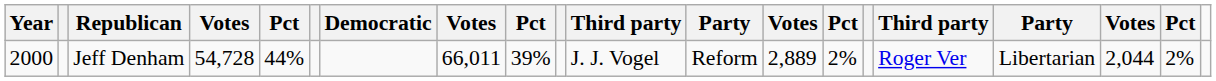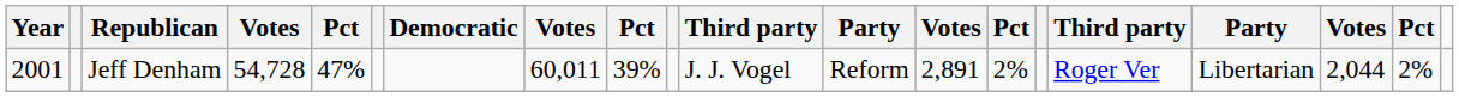Jeff Denham | Year: 2000 -> 2001
Jeff Denham | column 5: 44% -> 47%
Jeff Denham | column 8: 66,011 -> 60,011
Jeff Denham | column 13: 2,889 -> 2,891
